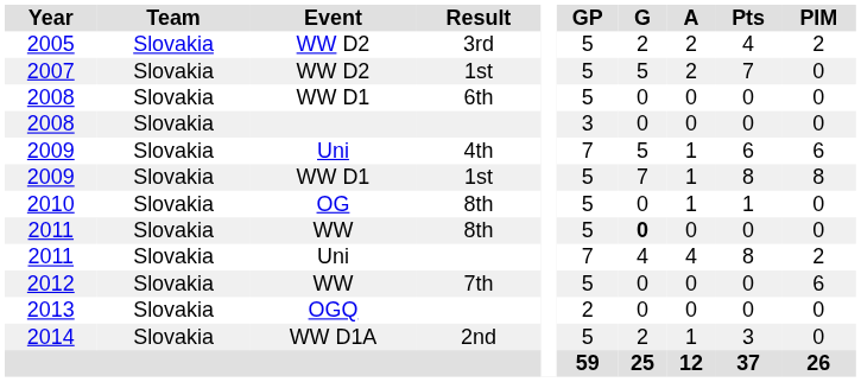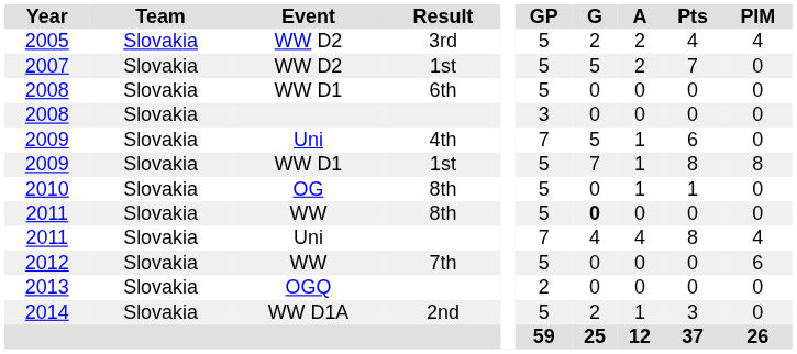2005 | PIM: 2 -> 4
2009 / Uni | PIM: 6 -> 0
2011 / Uni | PIM: 2 -> 4
